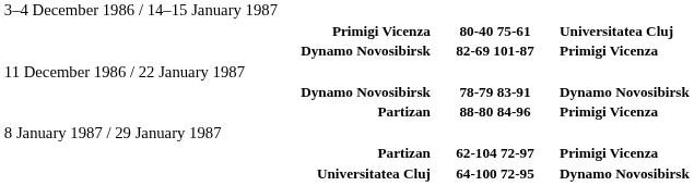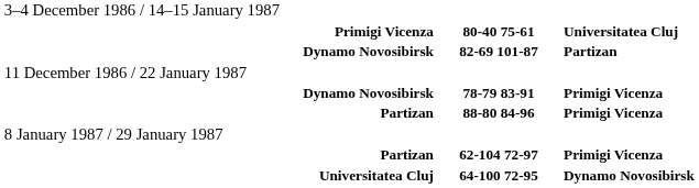Dynamo Novosibirsk / 82-69 101-87 | column 3: Primigi Vicenza -> Partizan
Dynamo Novosibirsk / 78-79 83-91 | column 3: Dynamo Novosibirsk -> Primigi Vicenza
